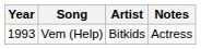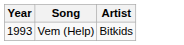- column: Notes | Actress
